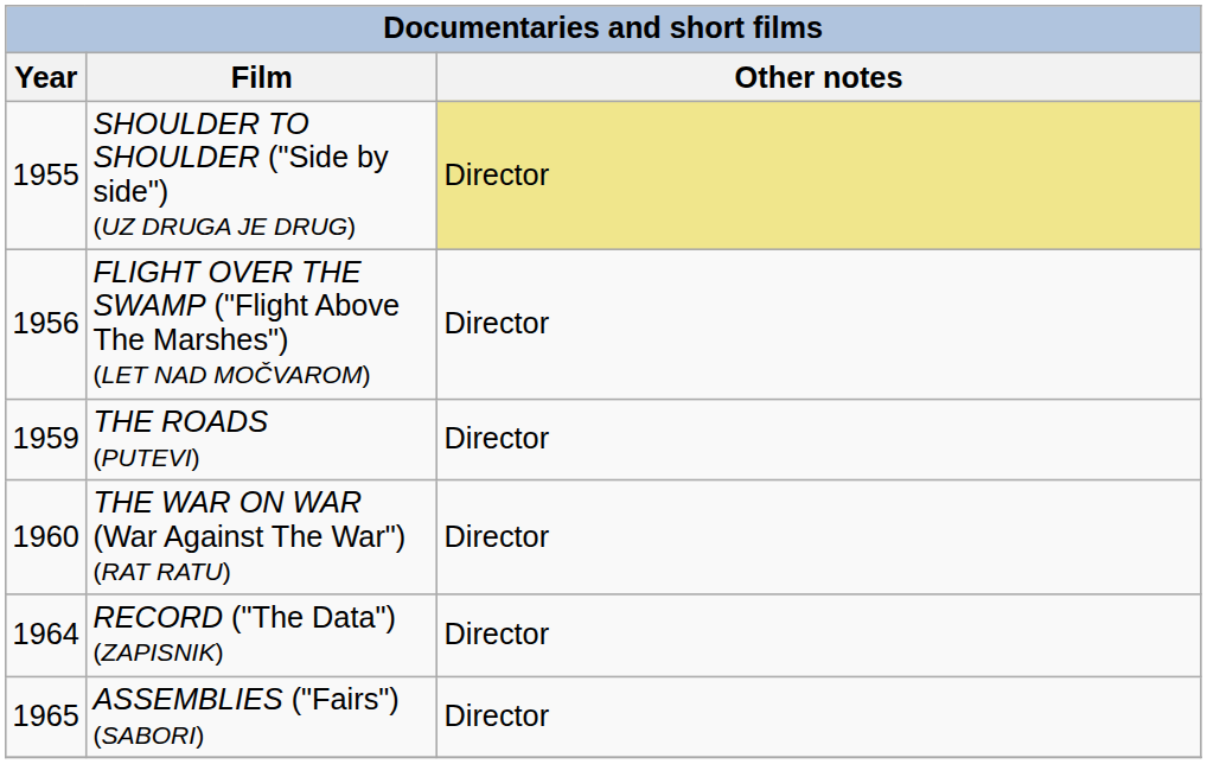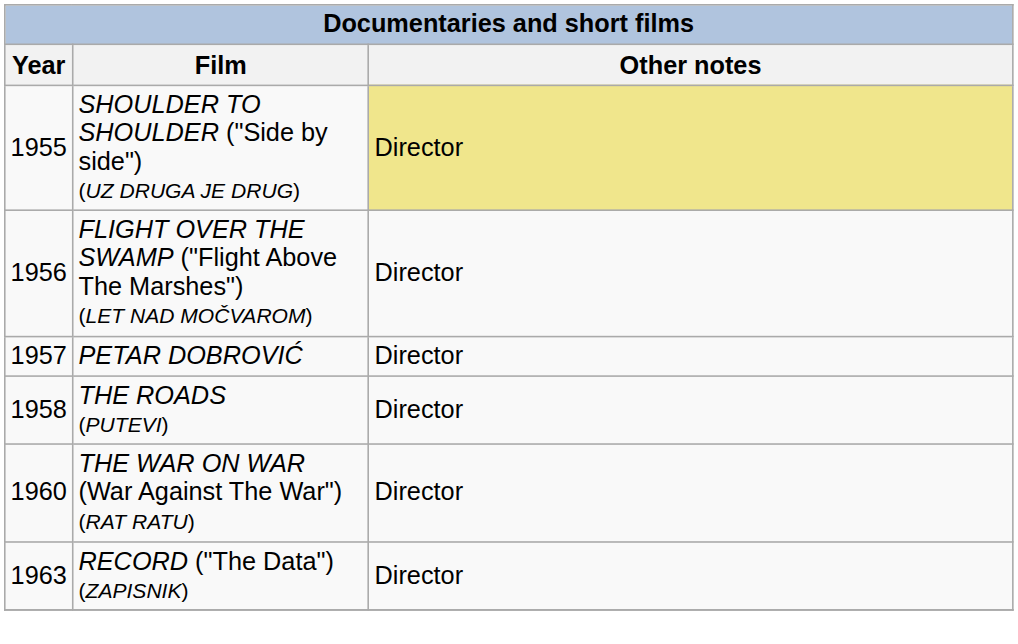+ row: 1957 | PETAR DOBROVIĆ | Director
THE ROADS (PUTEVI) | Year: 1959 -> 1958
RECORD ("The Data") (ZAPISNIK) | Year: 1964 -> 1963
- row: 1965 | ASSEMBLIES ("Fairs") (SABORI) | Director
